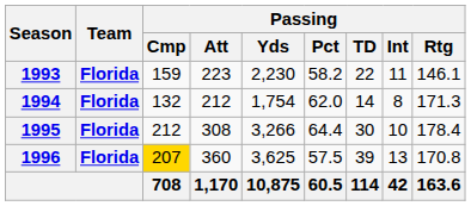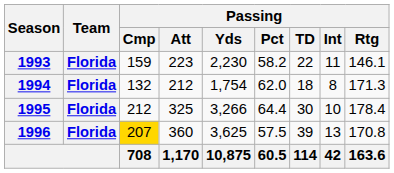1994 | Passing / TD: 14 -> 18
1995 | Passing / Att: 308 -> 325
